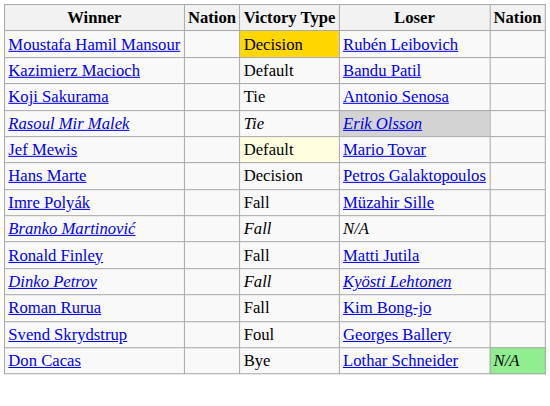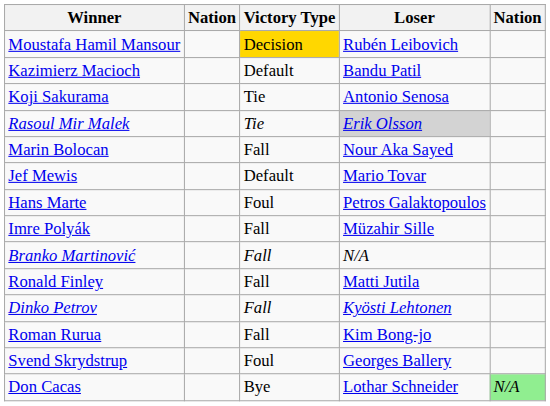+ row: Marin Bolocan | Fall | Nour Aka Sayed
Jef Mewis | Victory Type: lightyellow background -> no background
Hans Marte | Victory Type: Decision -> Foul
